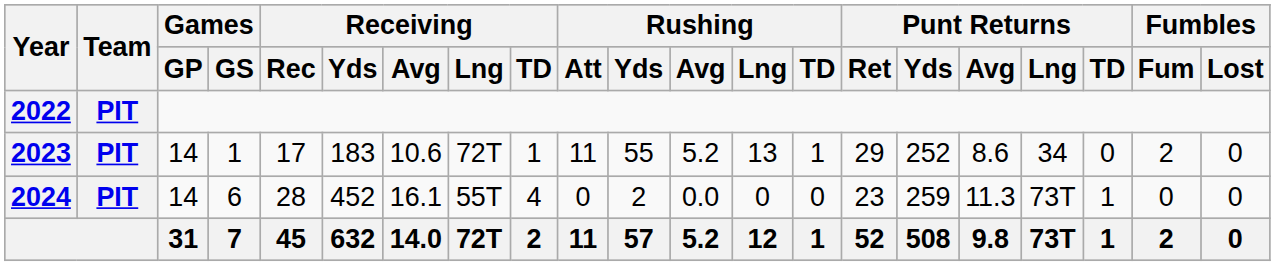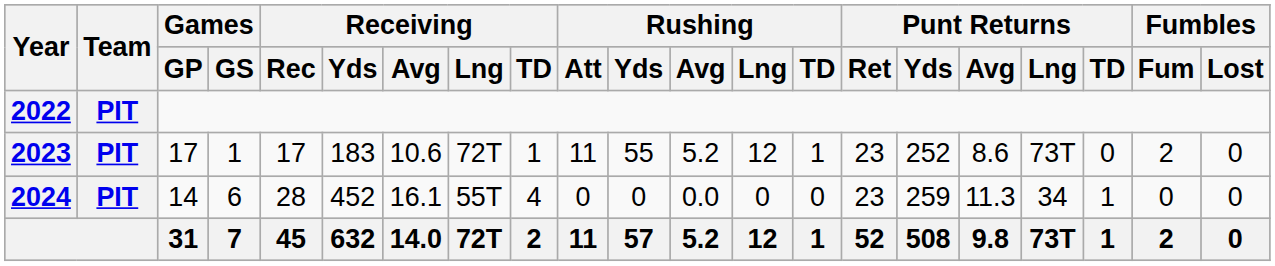2023 | Games / GP: 14 -> 17
2023 | Rushing / Lng: 13 -> 12
2023 | Punt Returns / Ret: 29 -> 23
2023 | Punt Returns / Lng: 34 -> 73T
2024 | Rushing / Yds: 2 -> 0
2024 | Punt Returns / Lng: 73T -> 34
